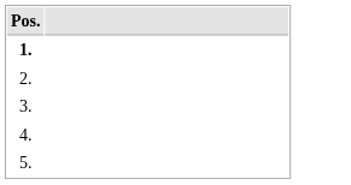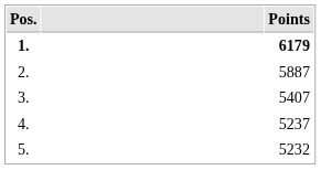+ column: Points | 6179 | 5887 | 5407 | 5237 | 5232
